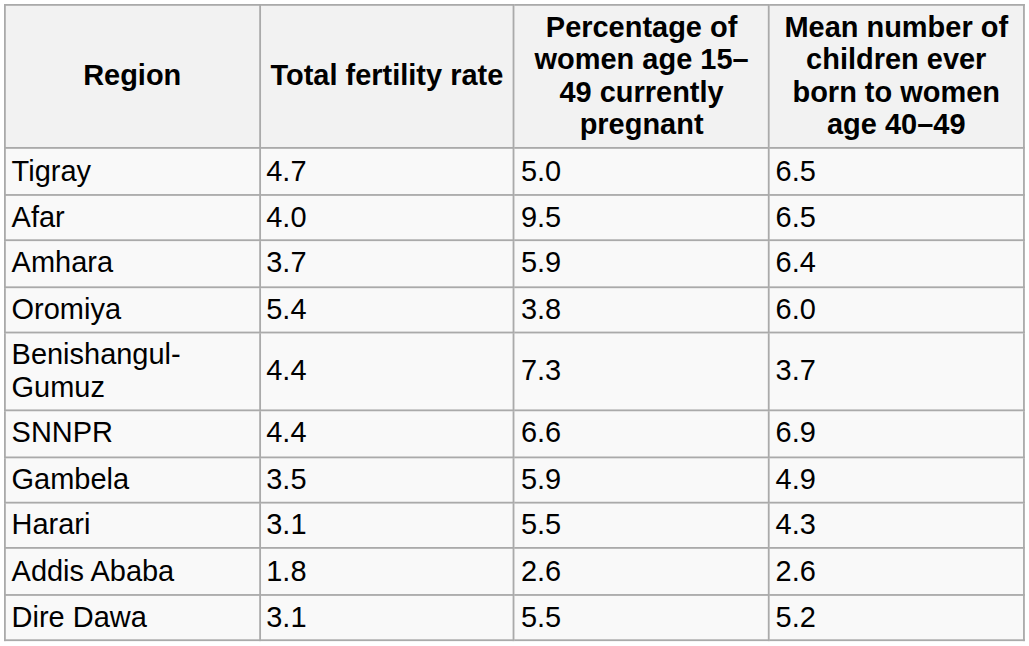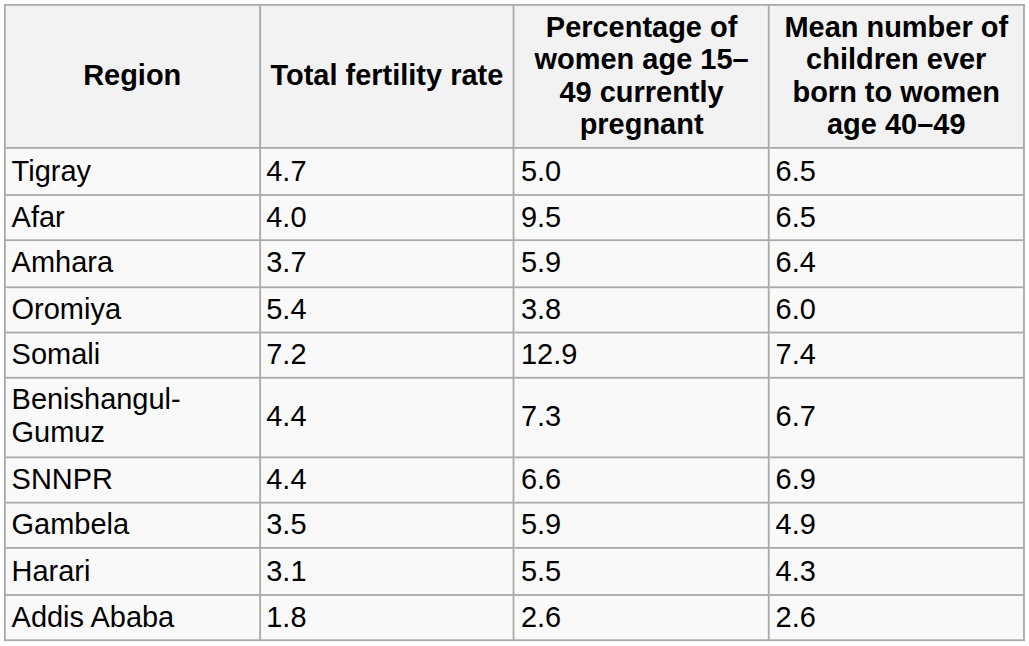+ row: Somali | 7.2 | 12.9 | 7.4
Benishangul-Gumuz | Mean number of children ever born to women age 40–49: 3.7 -> 6.7
- row: Dire Dawa | 3.1 | 5.5 | 5.2
